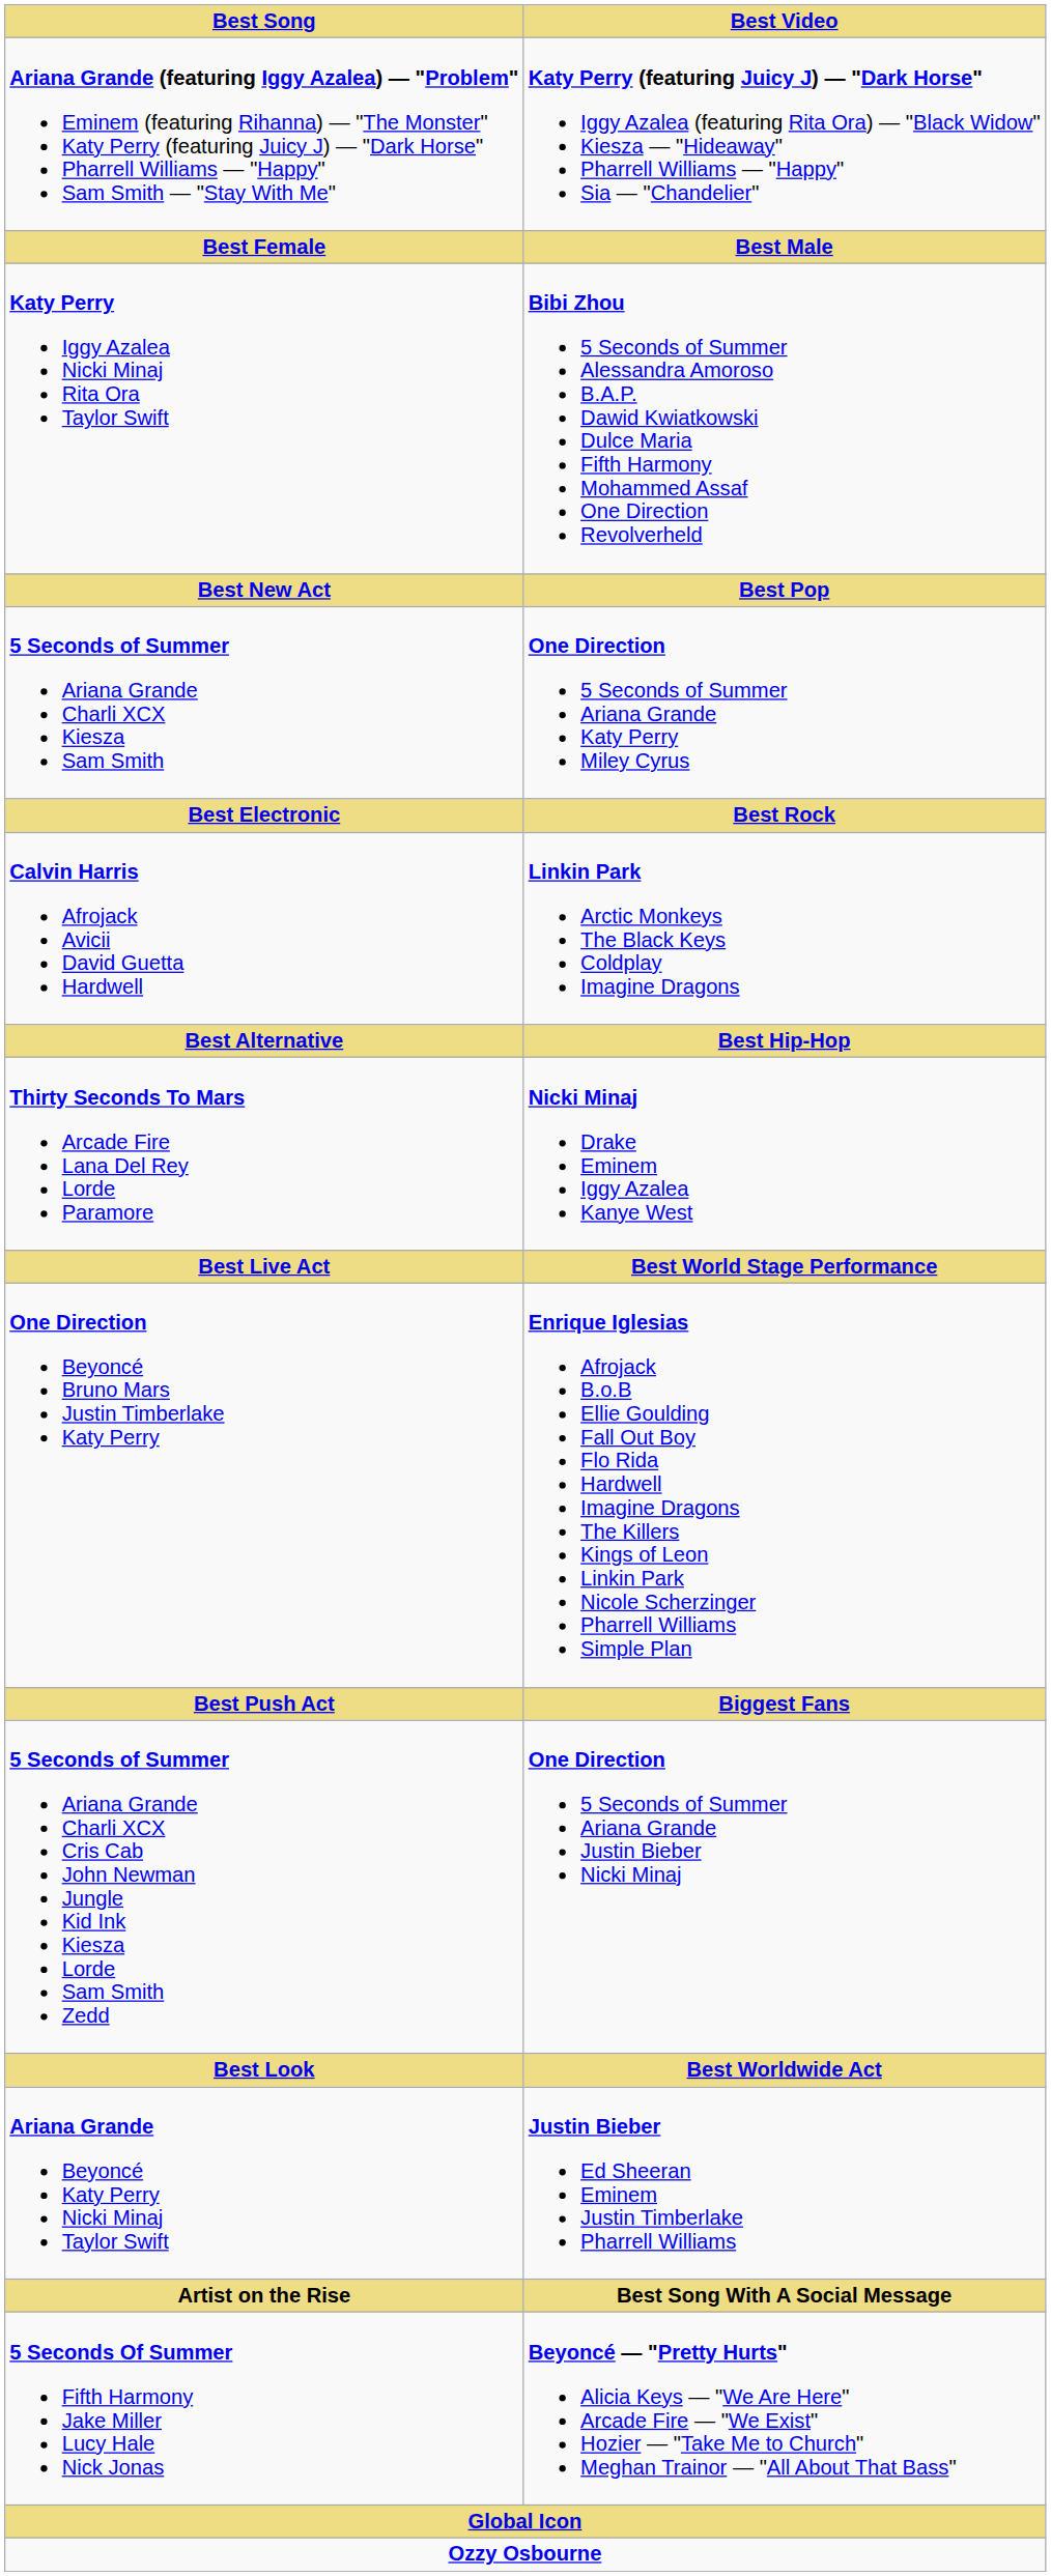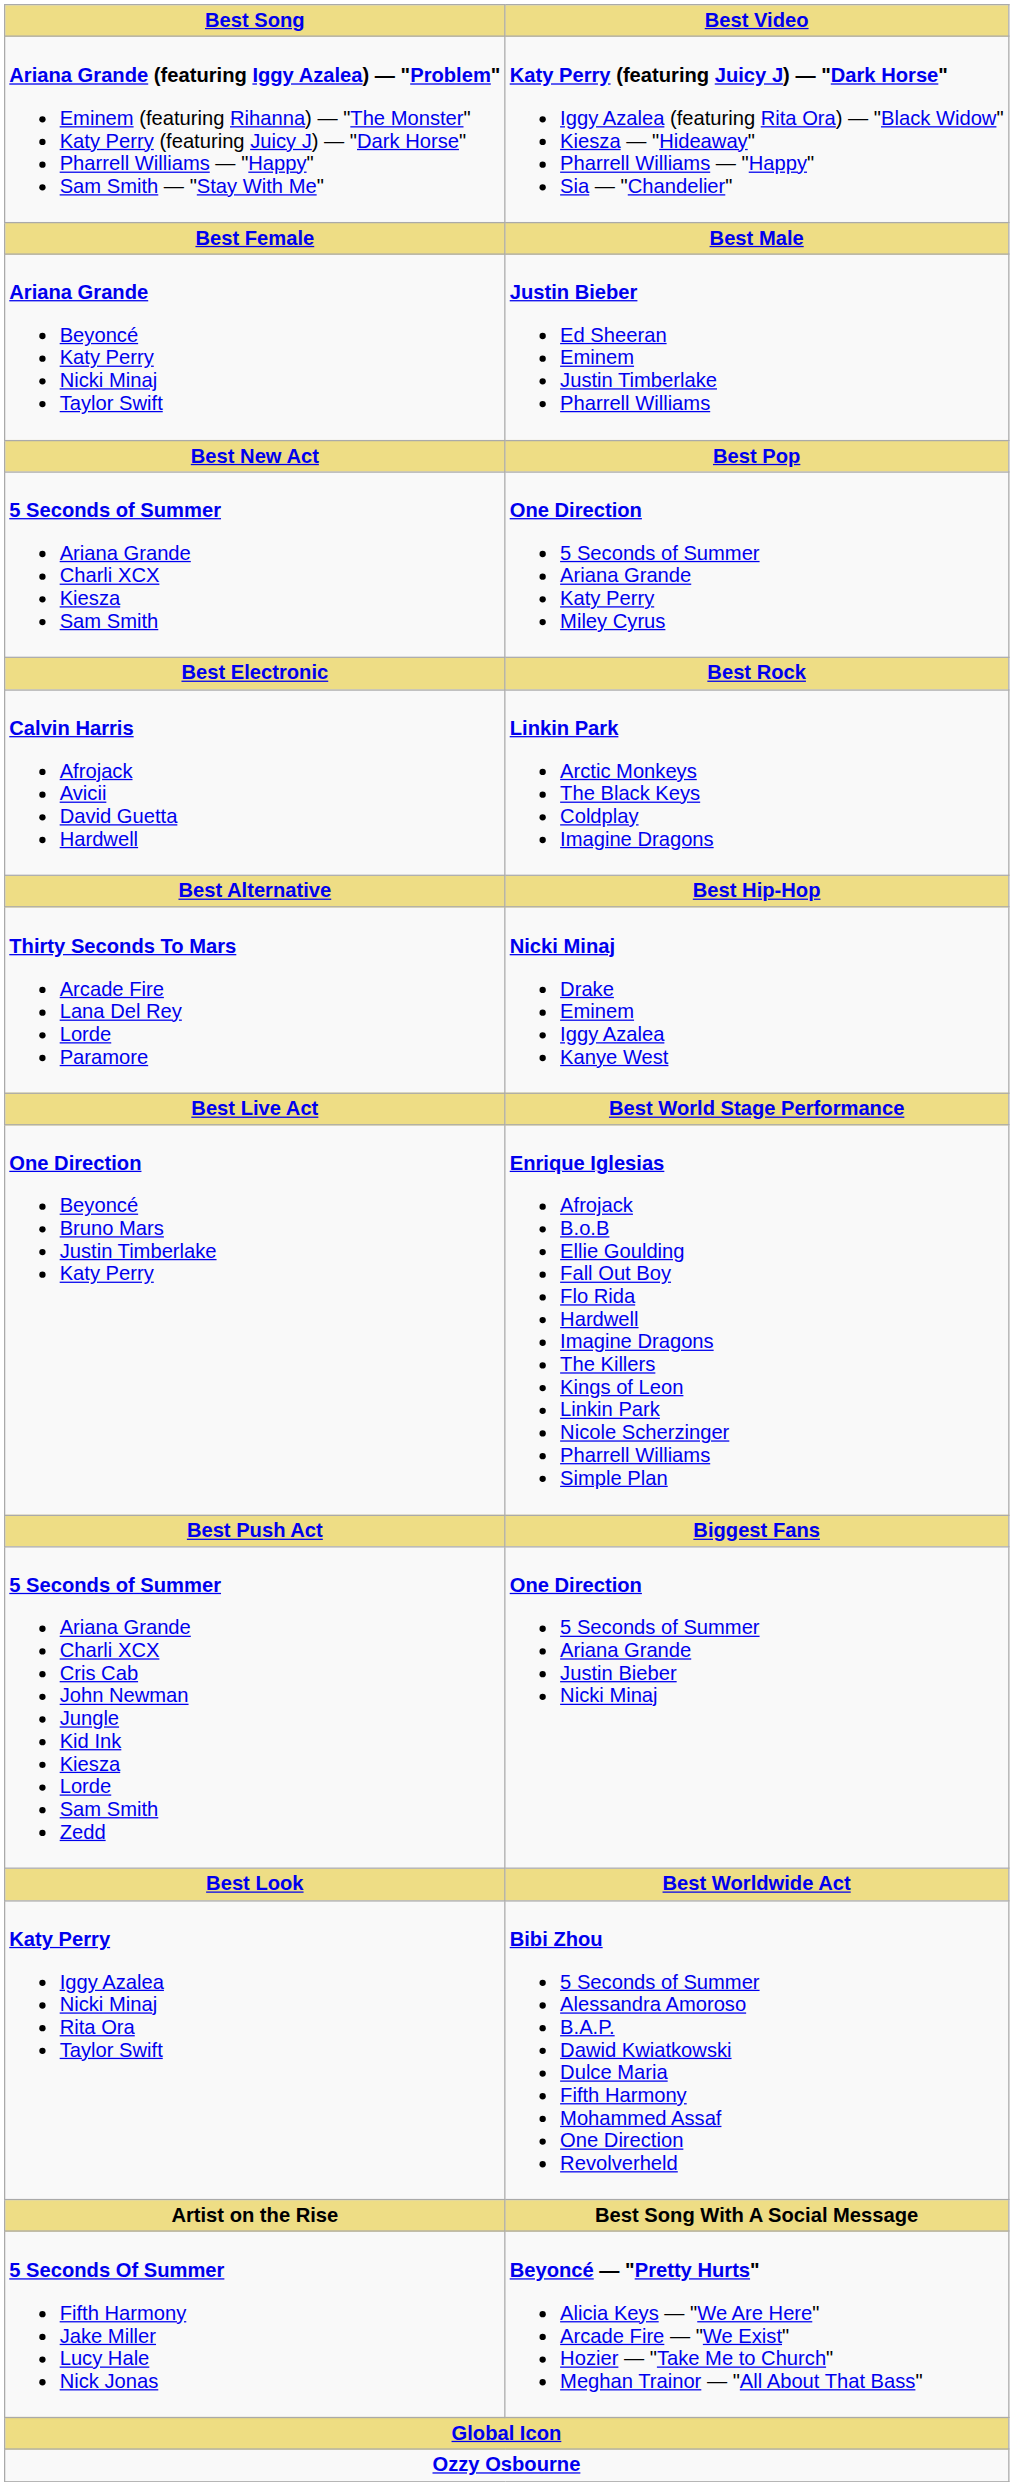rows swapped: Ariana Grande Beyoncé Katy Perry Nicki Minaj Taylor Swift <-> Katy Perry Iggy Azalea Nicki Minaj Rita Ora Taylor Swift
